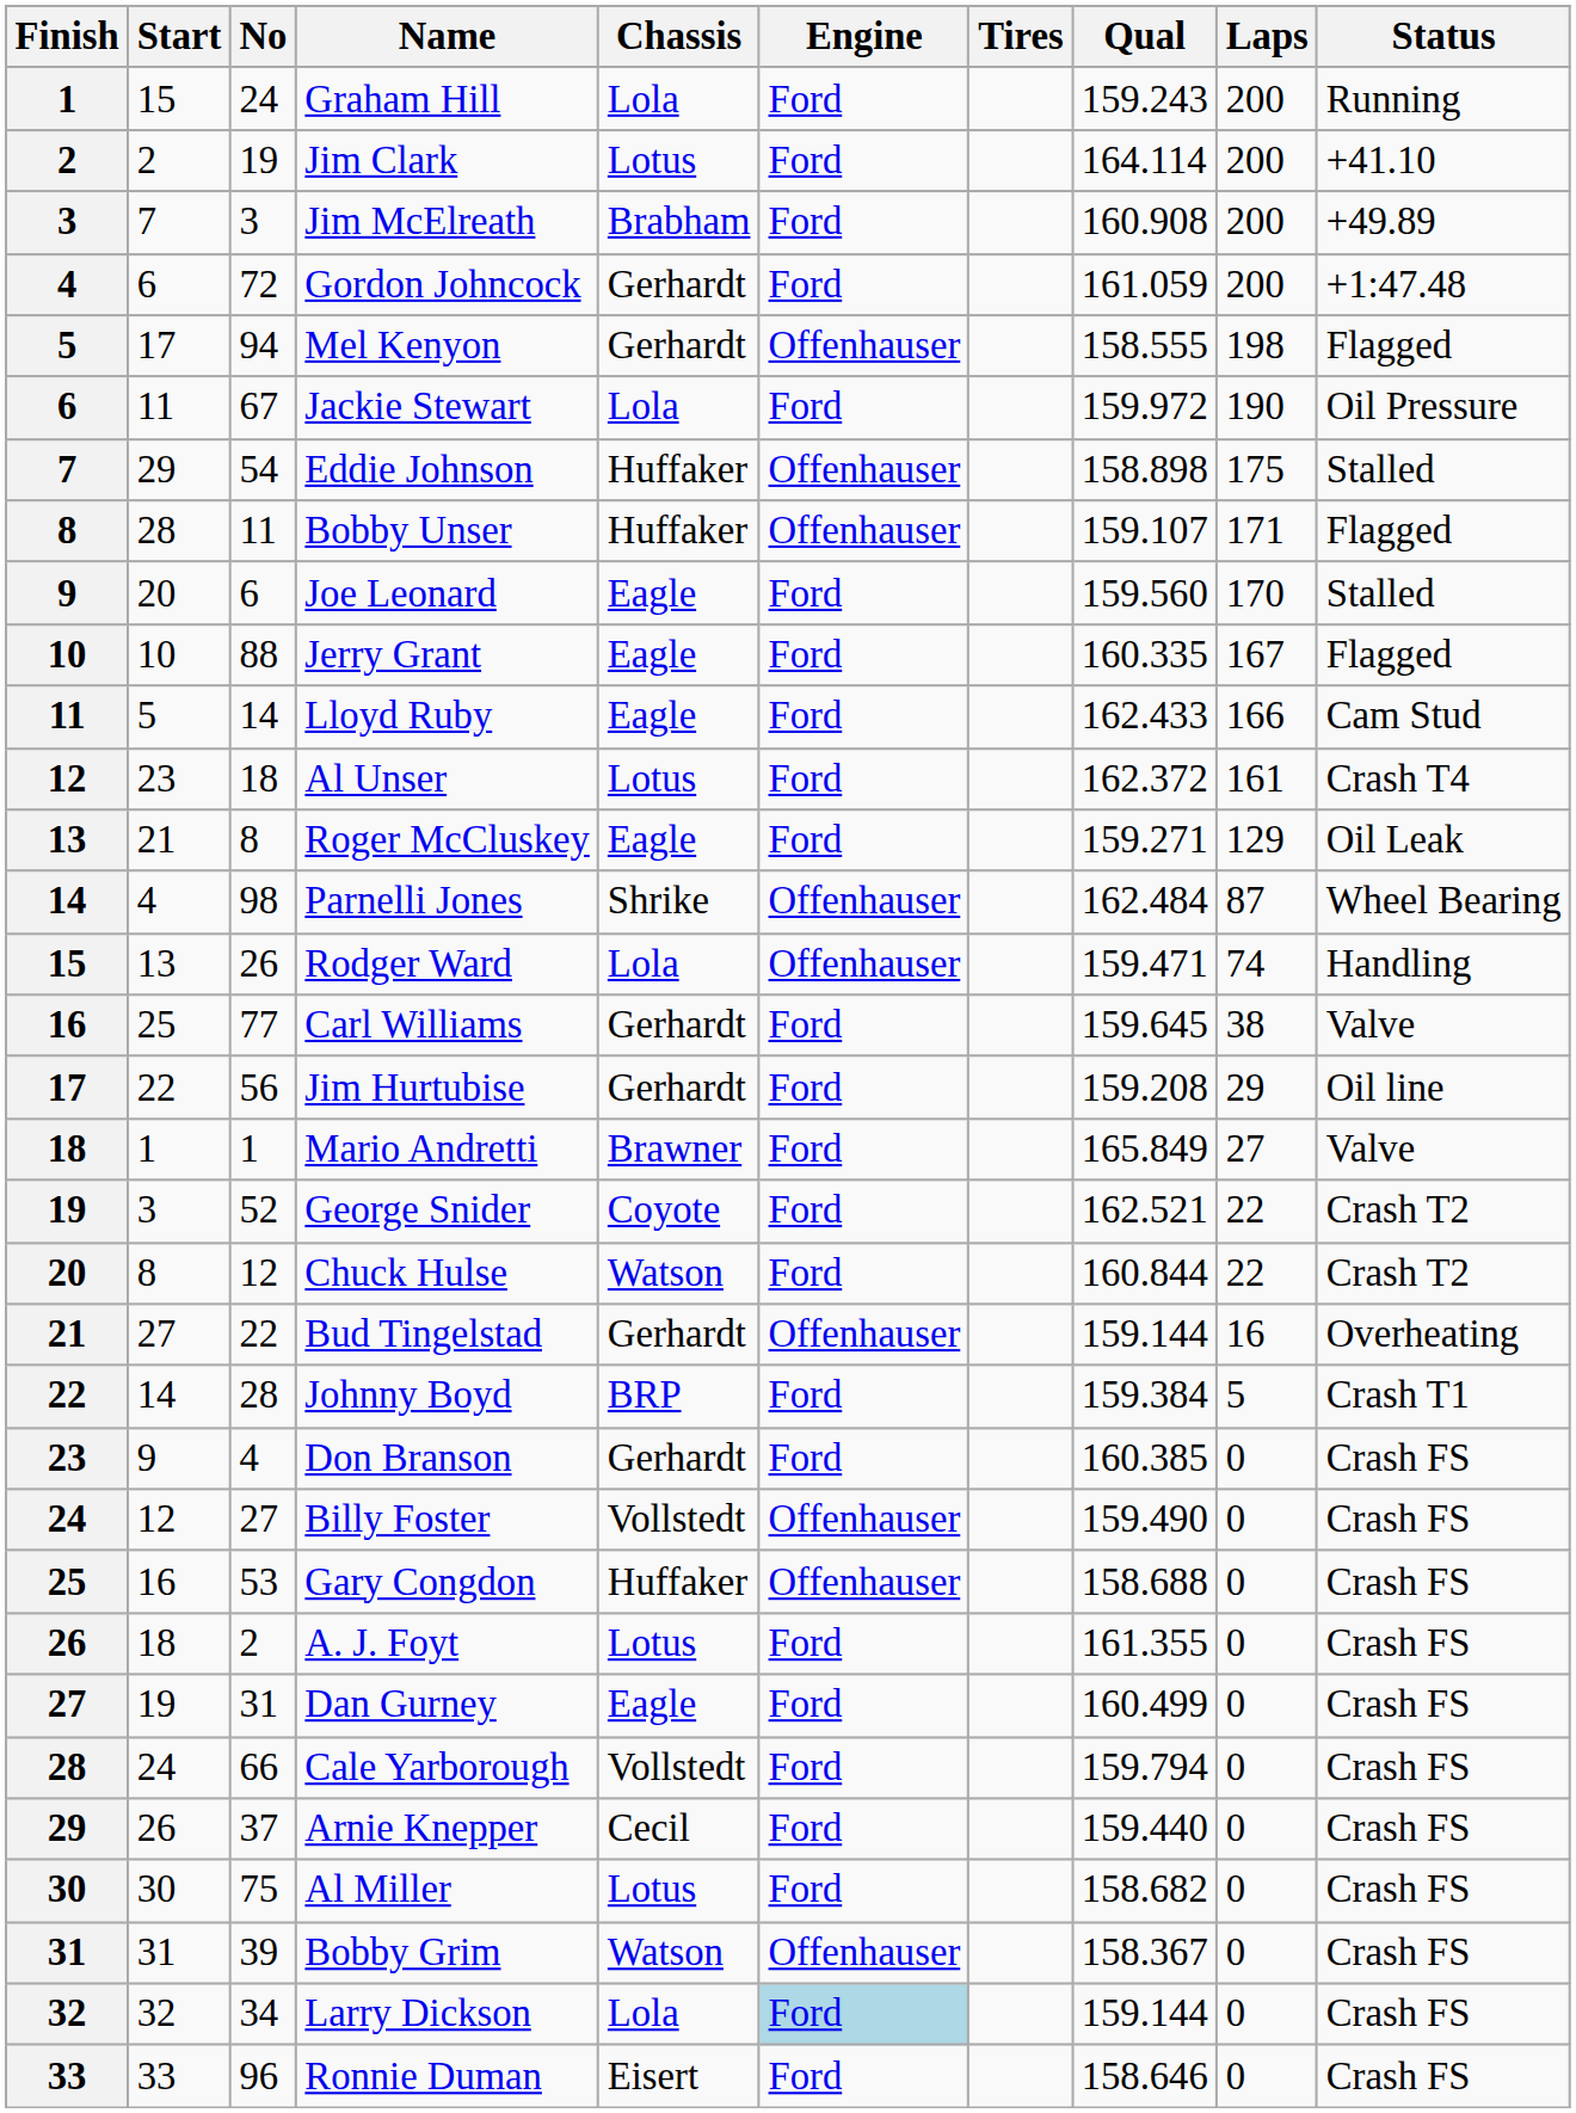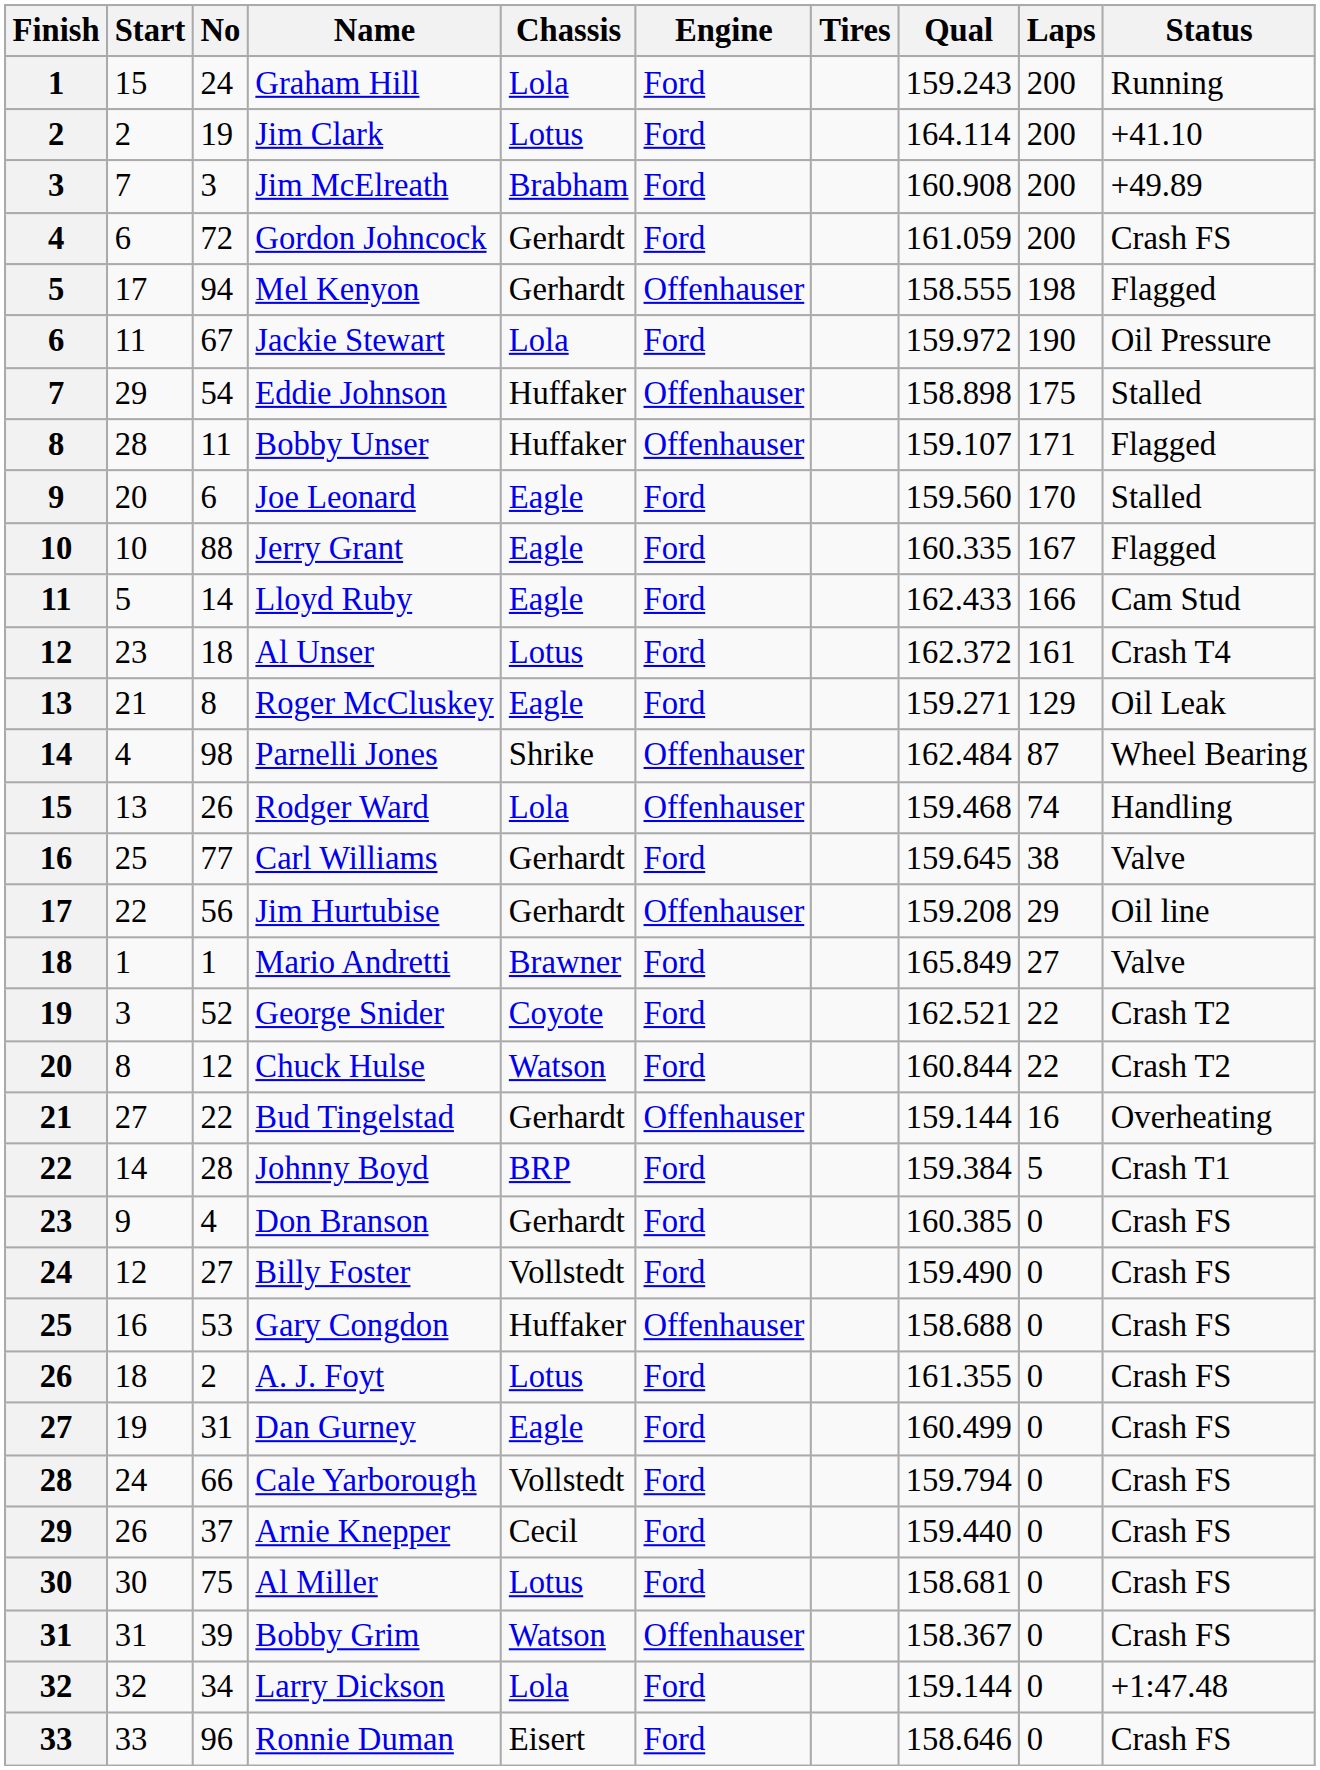Gordon Johncock | Status: +1:47.48 -> Crash FS
Rodger Ward | Qual: 159.471 -> 159.468
Jim Hurtubise | Engine: Ford -> Offenhauser
Billy Foster | Engine: Offenhauser -> Ford
Al Miller | Qual: 158.682 -> 158.681
Larry Dickson | Engine: lightblue background -> no background
Larry Dickson | Status: Crash FS -> +1:47.48
